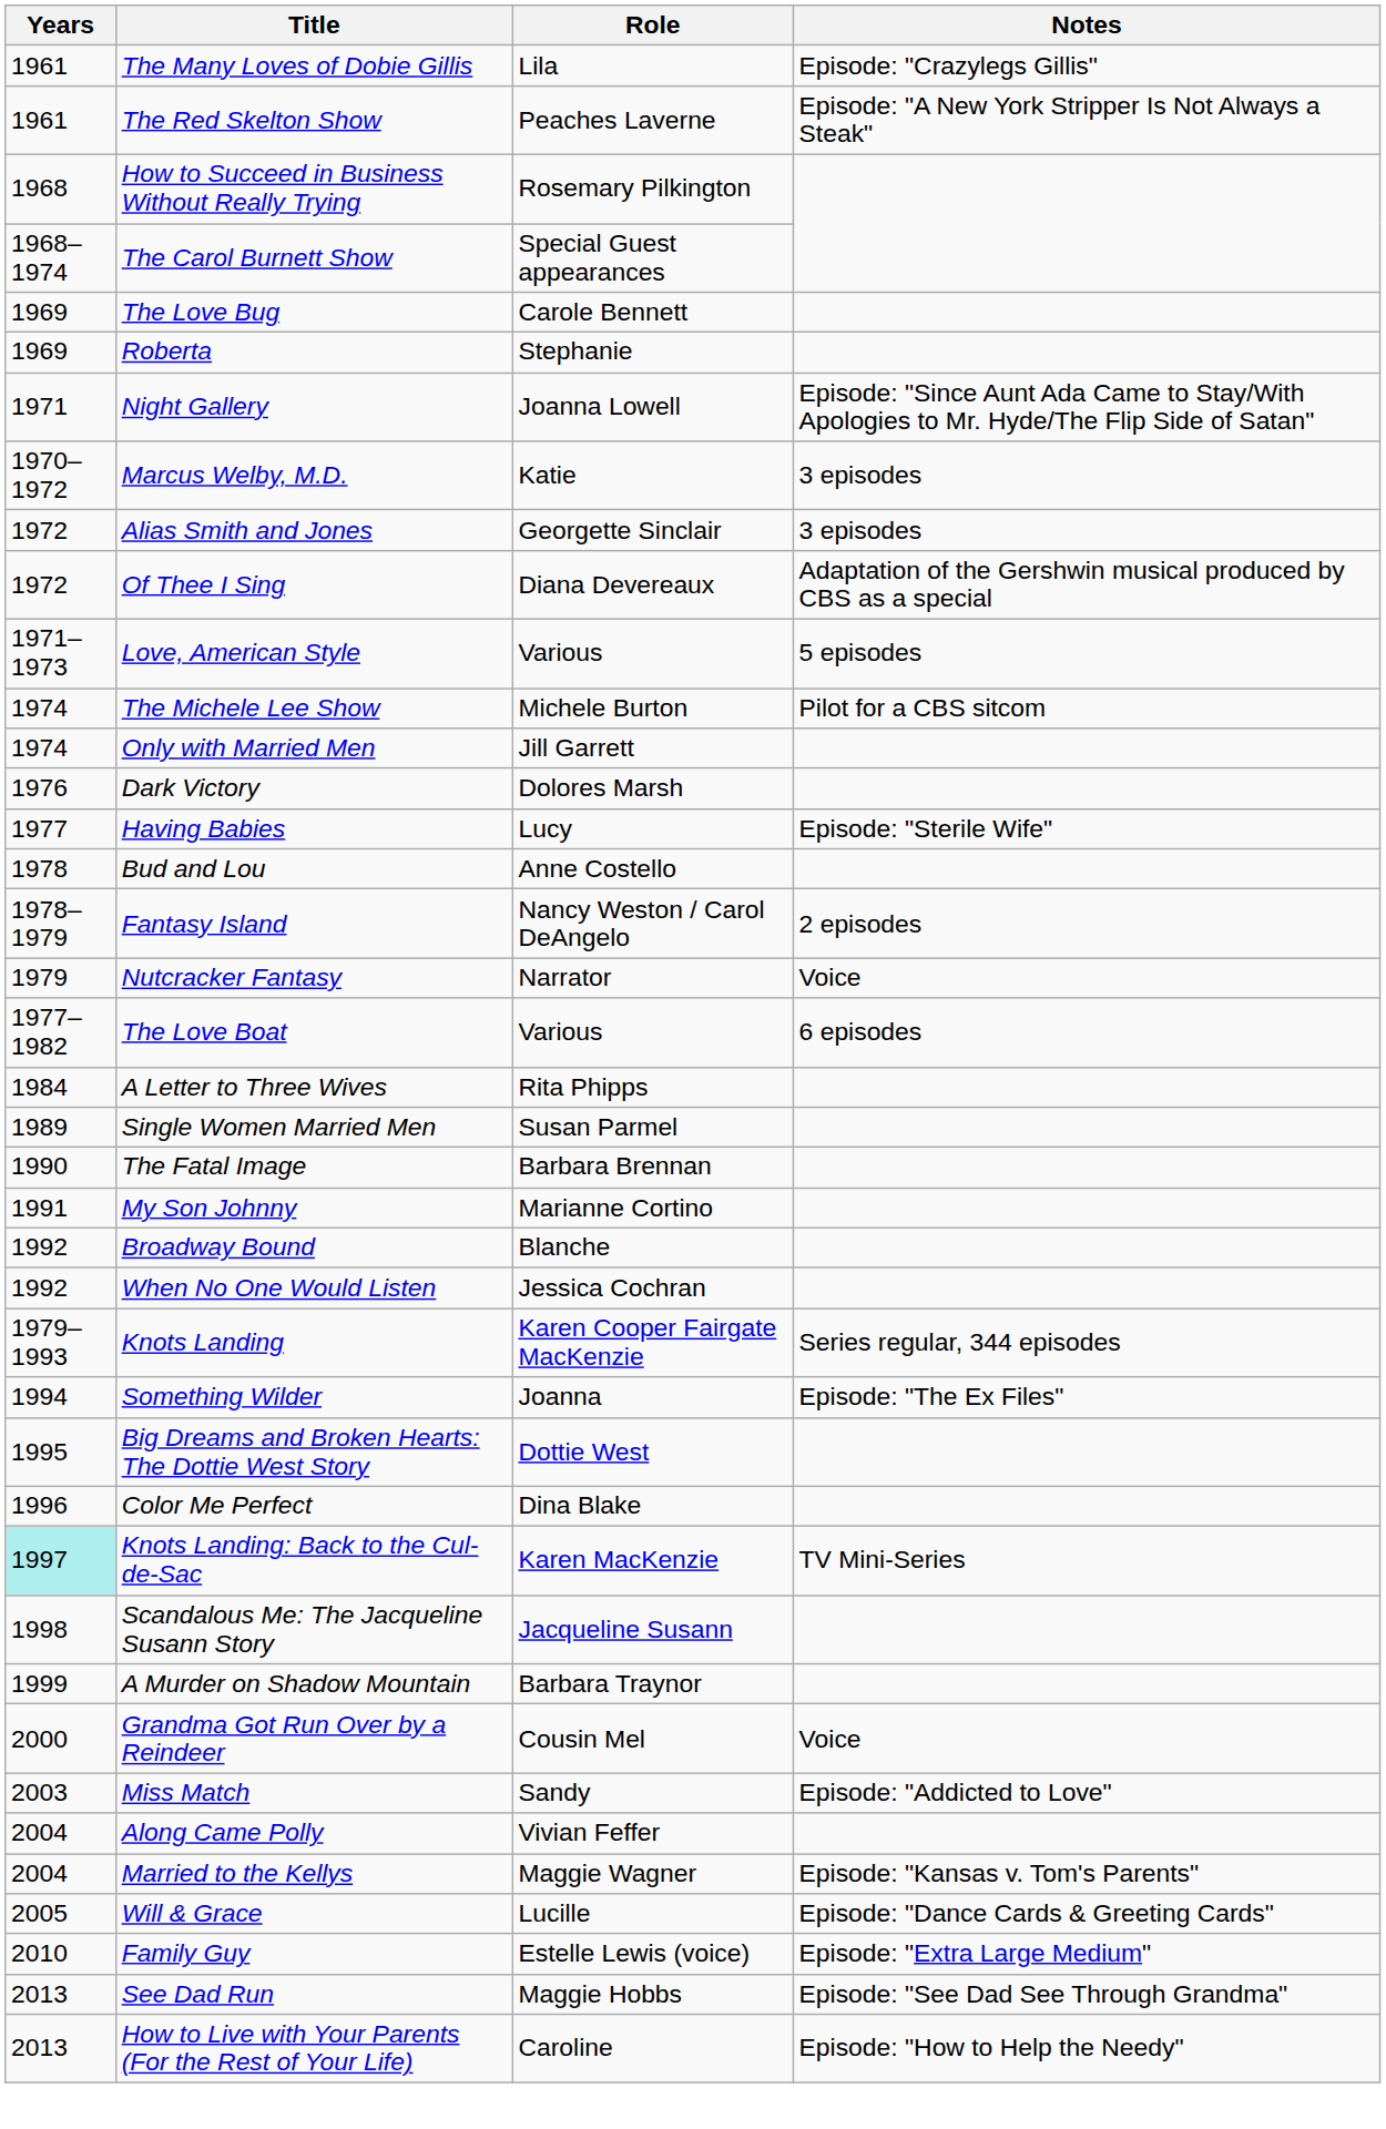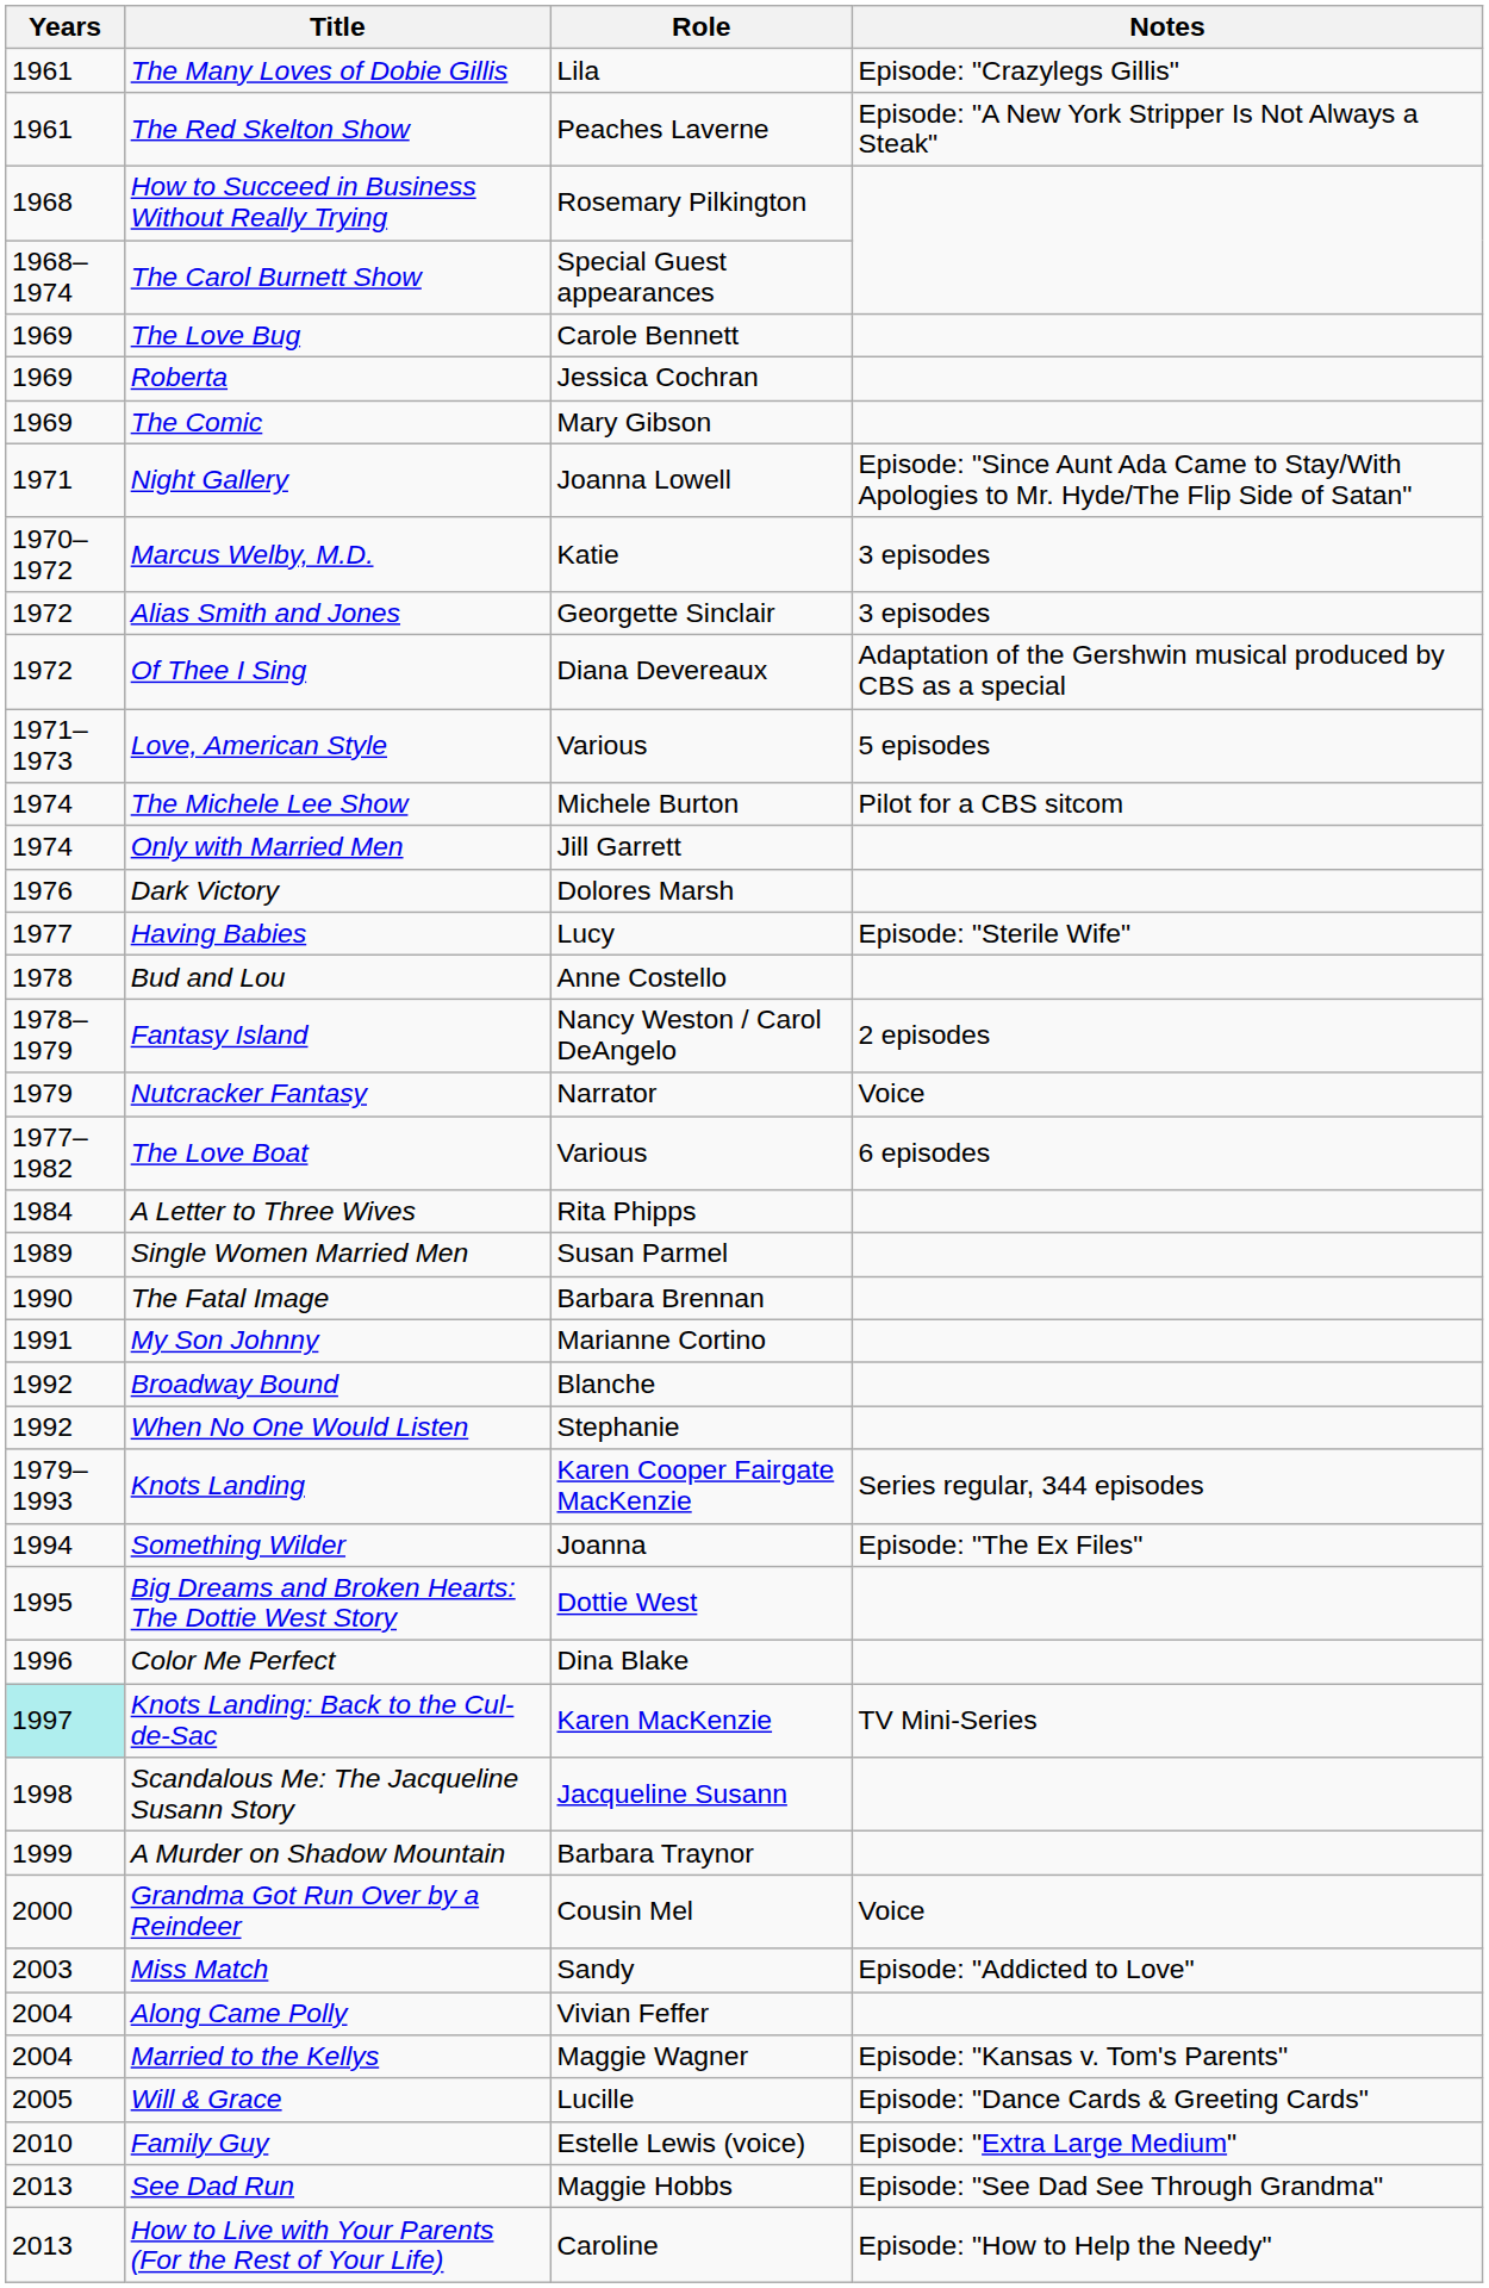Roberta | Role: Stephanie -> Jessica Cochran
+ row: 1969 | The Comic | Mary Gibson
When No One Would Listen | Role: Jessica Cochran -> Stephanie
